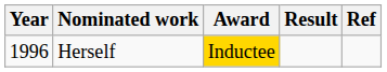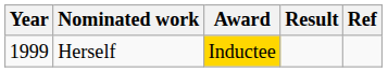Herself | Year: 1996 -> 1999
